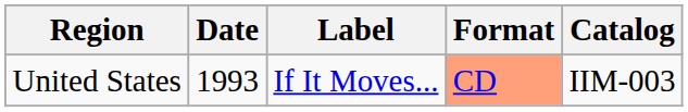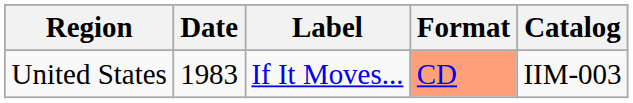United States | Date: 1993 -> 1983
